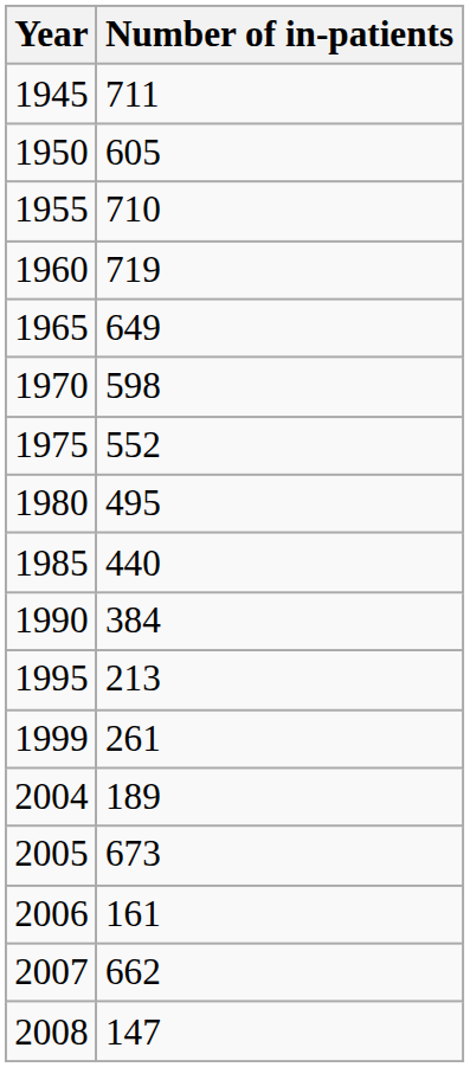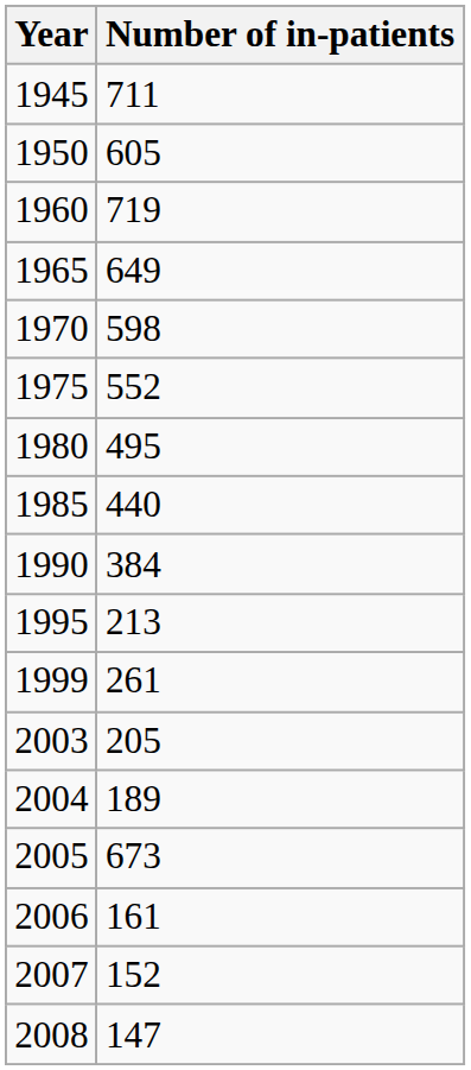- row: 1955 | 710
+ row: 2003 | 205
2007 | Number of in-patients: 662 -> 152
